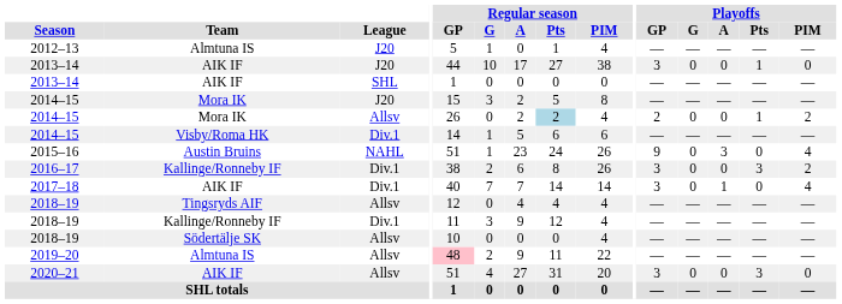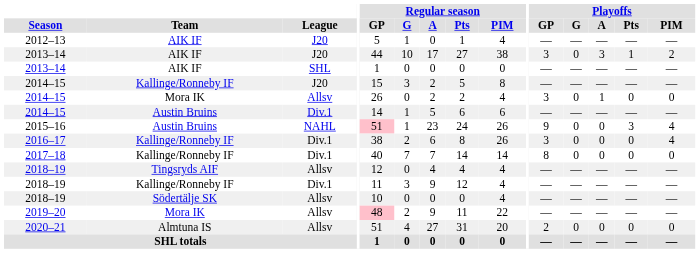2012–13 | Team: Almtuna IS -> AIK IF
2013–14 / J20 | Playoffs / A: 0 -> 3
2013–14 / J20 | Playoffs / PIM: 0 -> 2
2014–15 / J20 | Team: Mora IK -> Kallinge/Ronneby IF
2014–15 / Allsv | Regular season / Pts: lightblue background -> no background
2014–15 / Allsv | Playoffs / GP: 2 -> 3
2014–15 / Allsv | Playoffs / A: 0 -> 1
2014–15 / Allsv | Playoffs / Pts: 1 -> 0
2014–15 / Allsv | Playoffs / PIM: 2 -> 0
2014–15 / Div.1 | Team: Visby/Roma HK -> Austin Bruins
2015–16 | Regular season / GP: no background -> pink background
2015–16 | Playoffs / A: 3 -> 0
2015–16 | Playoffs / Pts: 0 -> 3
2016–17 | Playoffs / Pts: 3 -> 0
2016–17 | Playoffs / PIM: 2 -> 4
2017–18 | Team: AIK IF -> Kallinge/Ronneby IF
2017–18 | Playoffs / GP: 3 -> 8
2017–18 | Playoffs / A: 1 -> 0
2017–18 | Playoffs / PIM: 4 -> 0
2019–20 | Team: Almtuna IS -> Mora IK
2020–21 | Team: AIK IF -> Almtuna IS
2020–21 | Playoffs / GP: 3 -> 2
2020–21 | Playoffs / Pts: 3 -> 0
